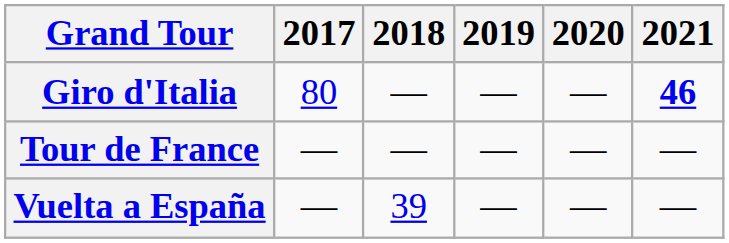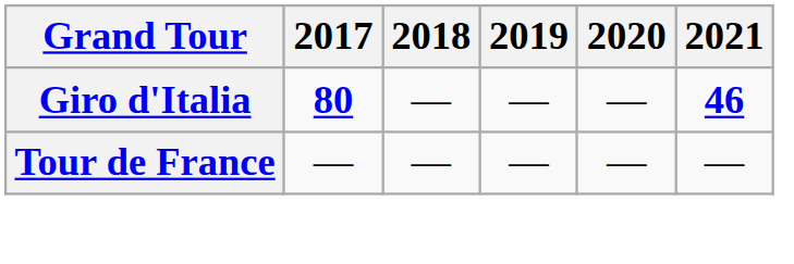Giro d'Italia | 2017: normal -> bold
- row: Vuelta a España | — | 39 | — | — | —
